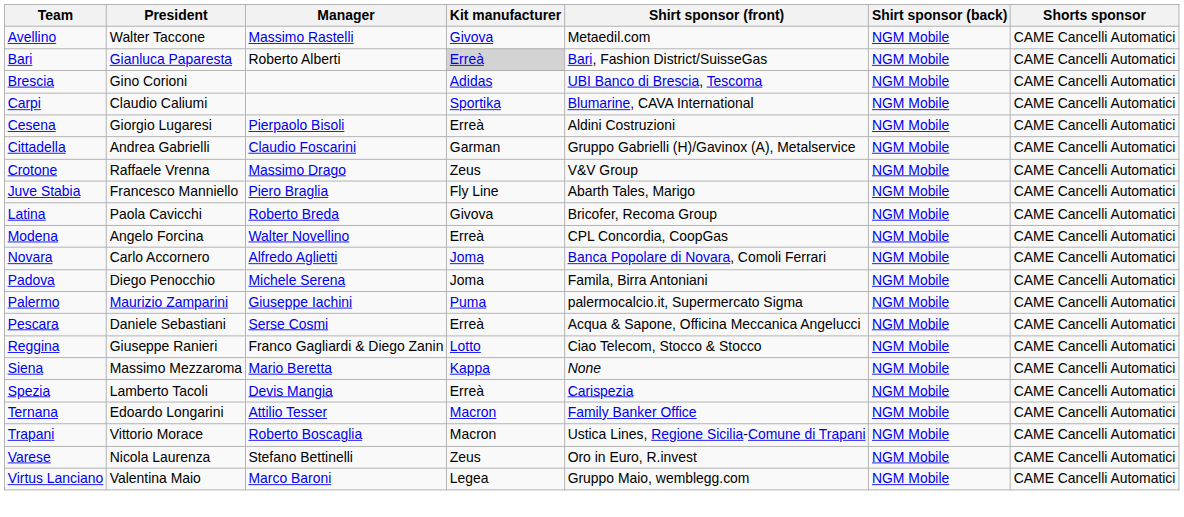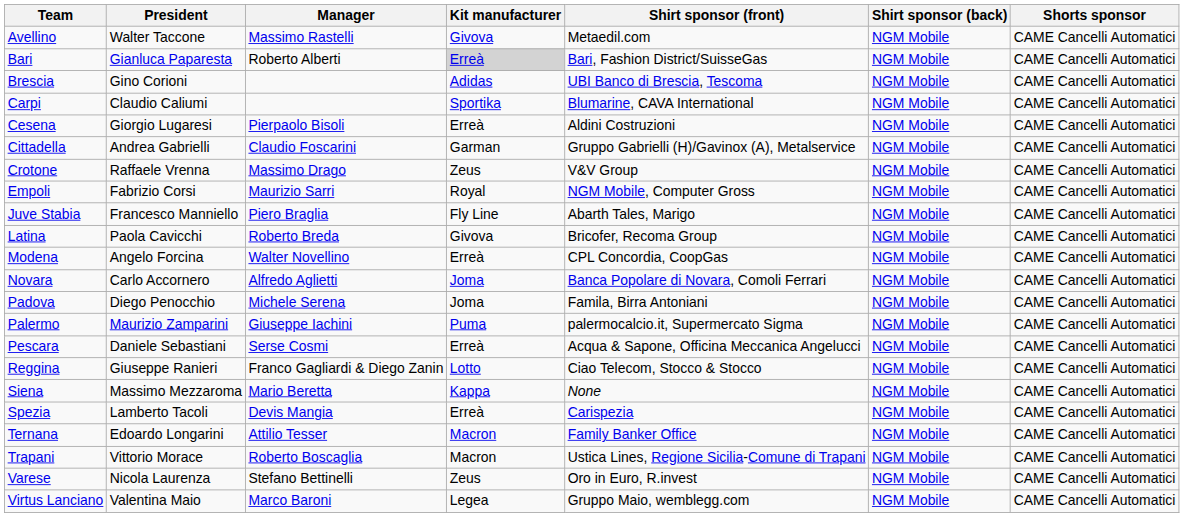+ row: Empoli | Fabrizio Corsi | Maurizio Sarri | Royal | NGM Mobile, Computer Gross | NGM Mobile | CAME Cancelli Automatici
